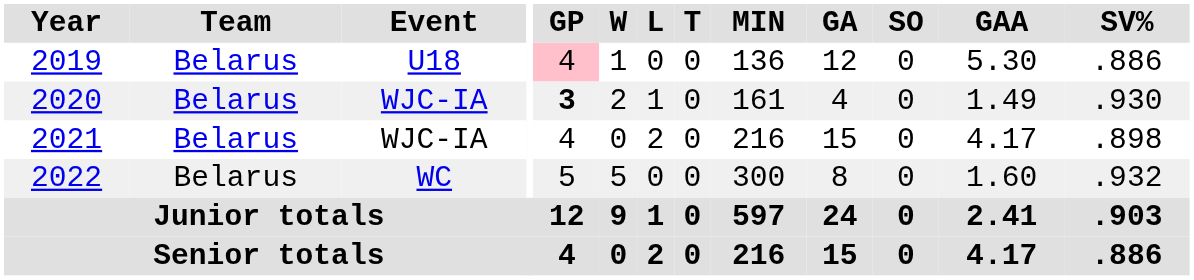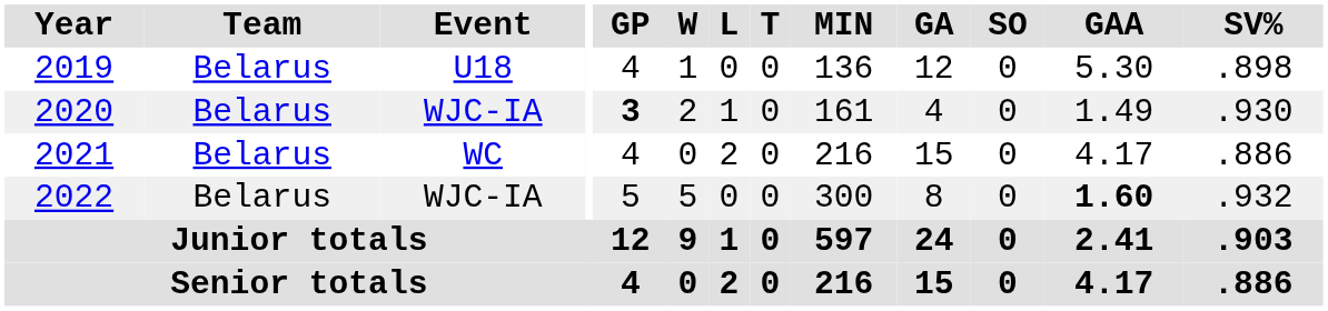2019 | GP: pink background -> no background
2019 | SV%: .886 -> .898
2021 | Event: WJC-IA -> WC
2021 | SV%: .898 -> .886
2022 | Event: WC -> WJC-IA
2022 | GAA: normal -> bold
